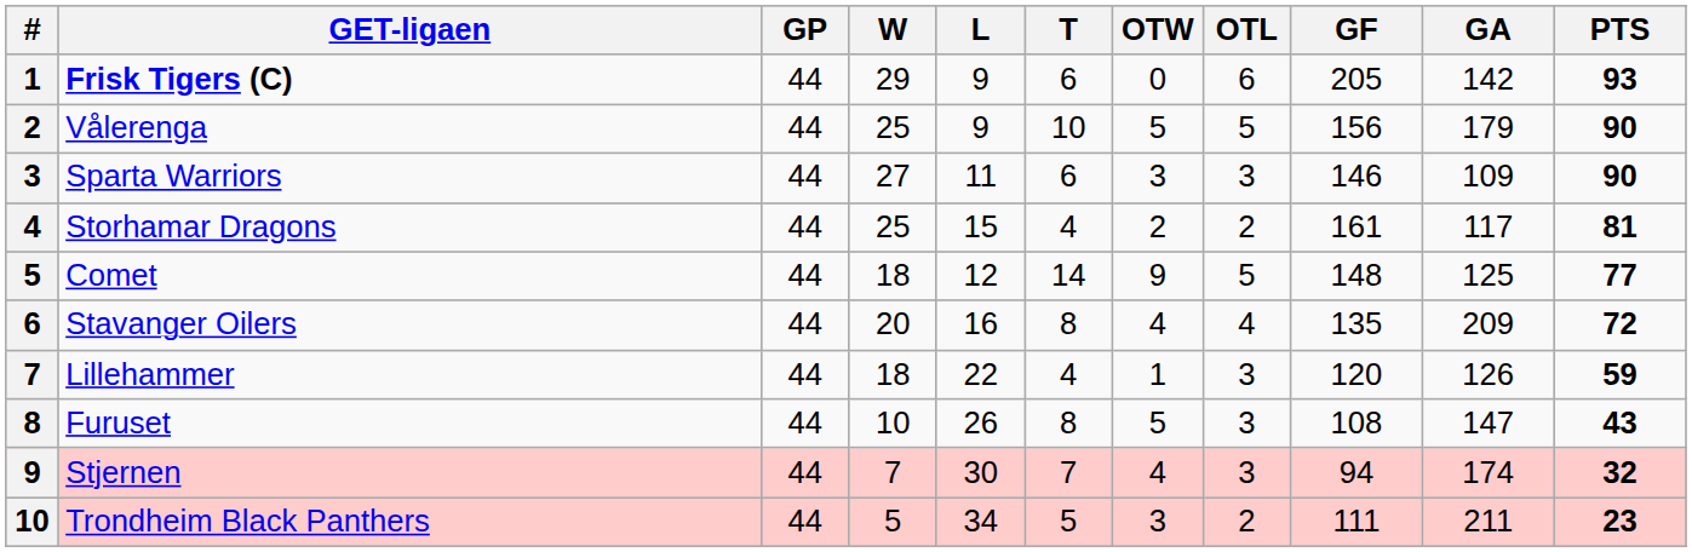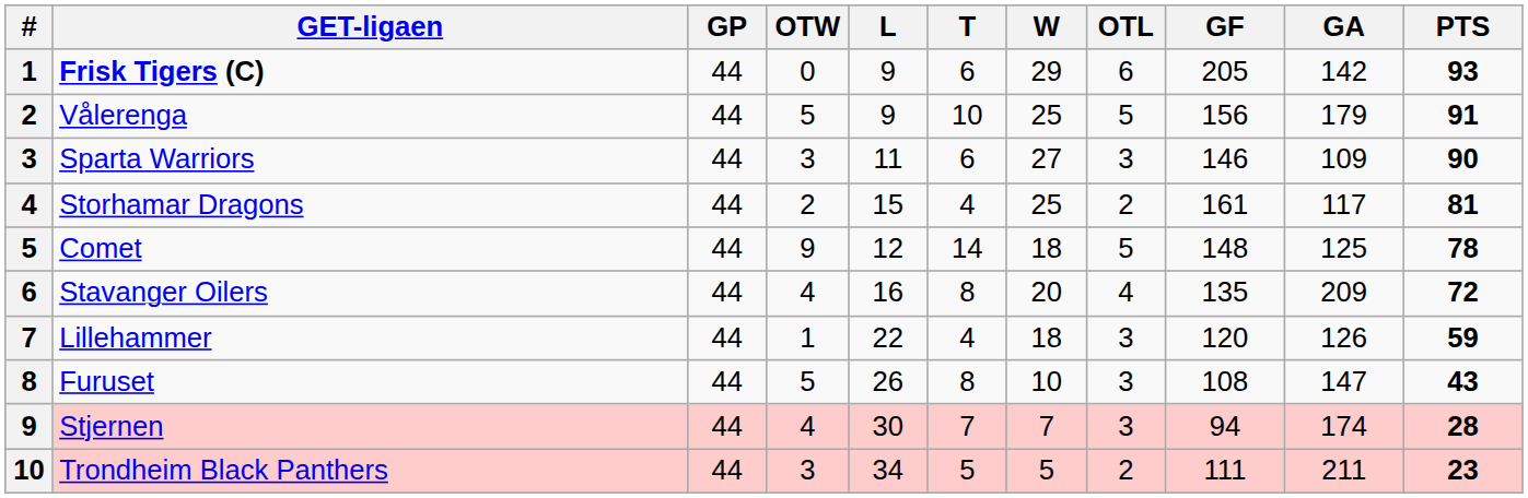columns swapped: W <-> OTW
Vålerenga | PTS: 90 -> 91
Comet | PTS: 77 -> 78
Stjernen | PTS: 32 -> 28
